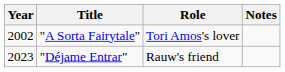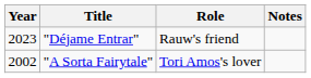rows swapped: "A Sorta Fairytale" <-> "Déjame Entrar"
